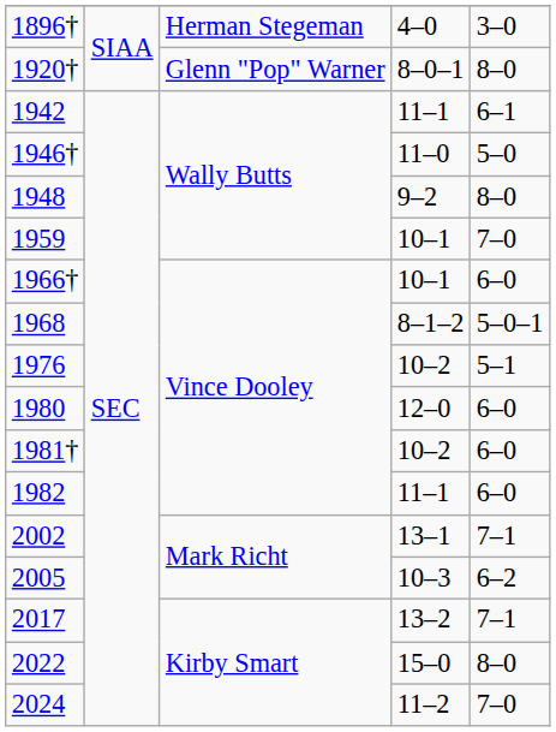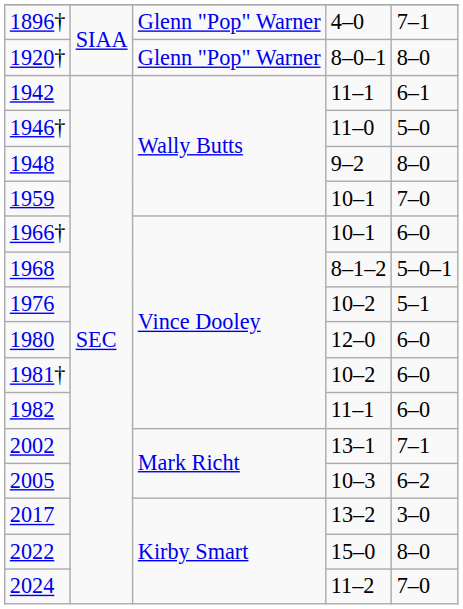1896† | column 3: Herman Stegeman -> Glenn "Pop" Warner
1896† | column 5: 3–0 -> 7–1
2017 | column 5: 7–1 -> 3–0
